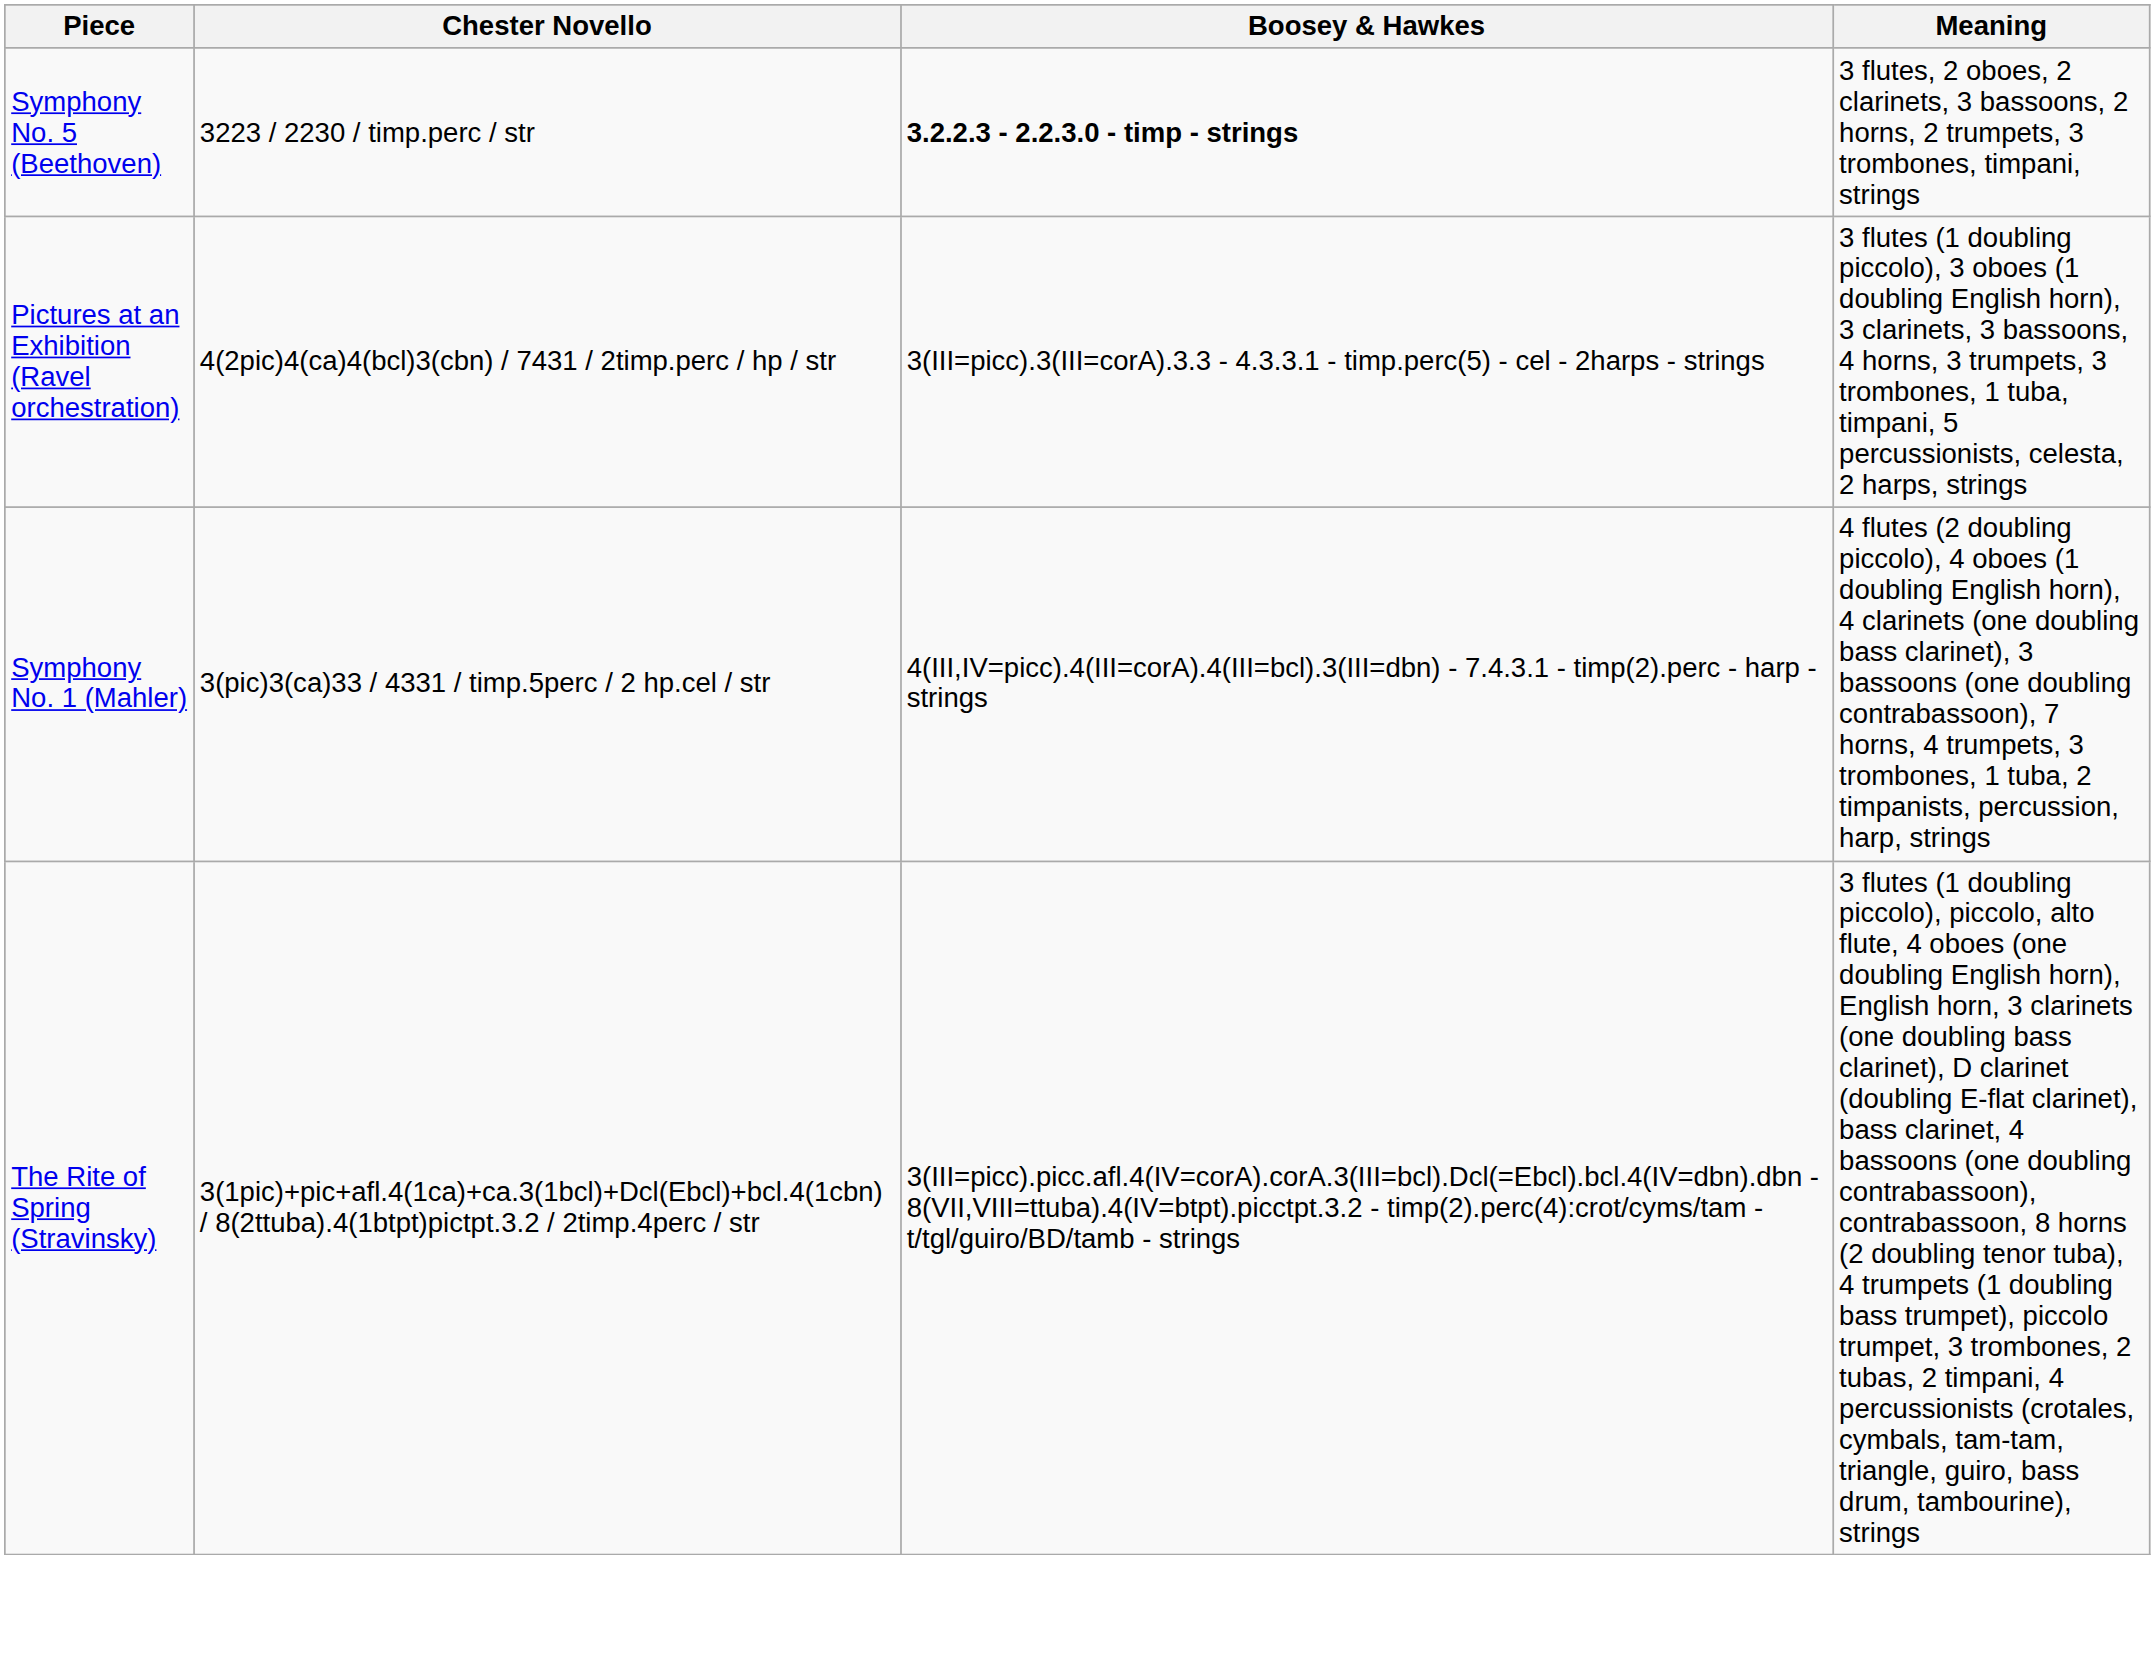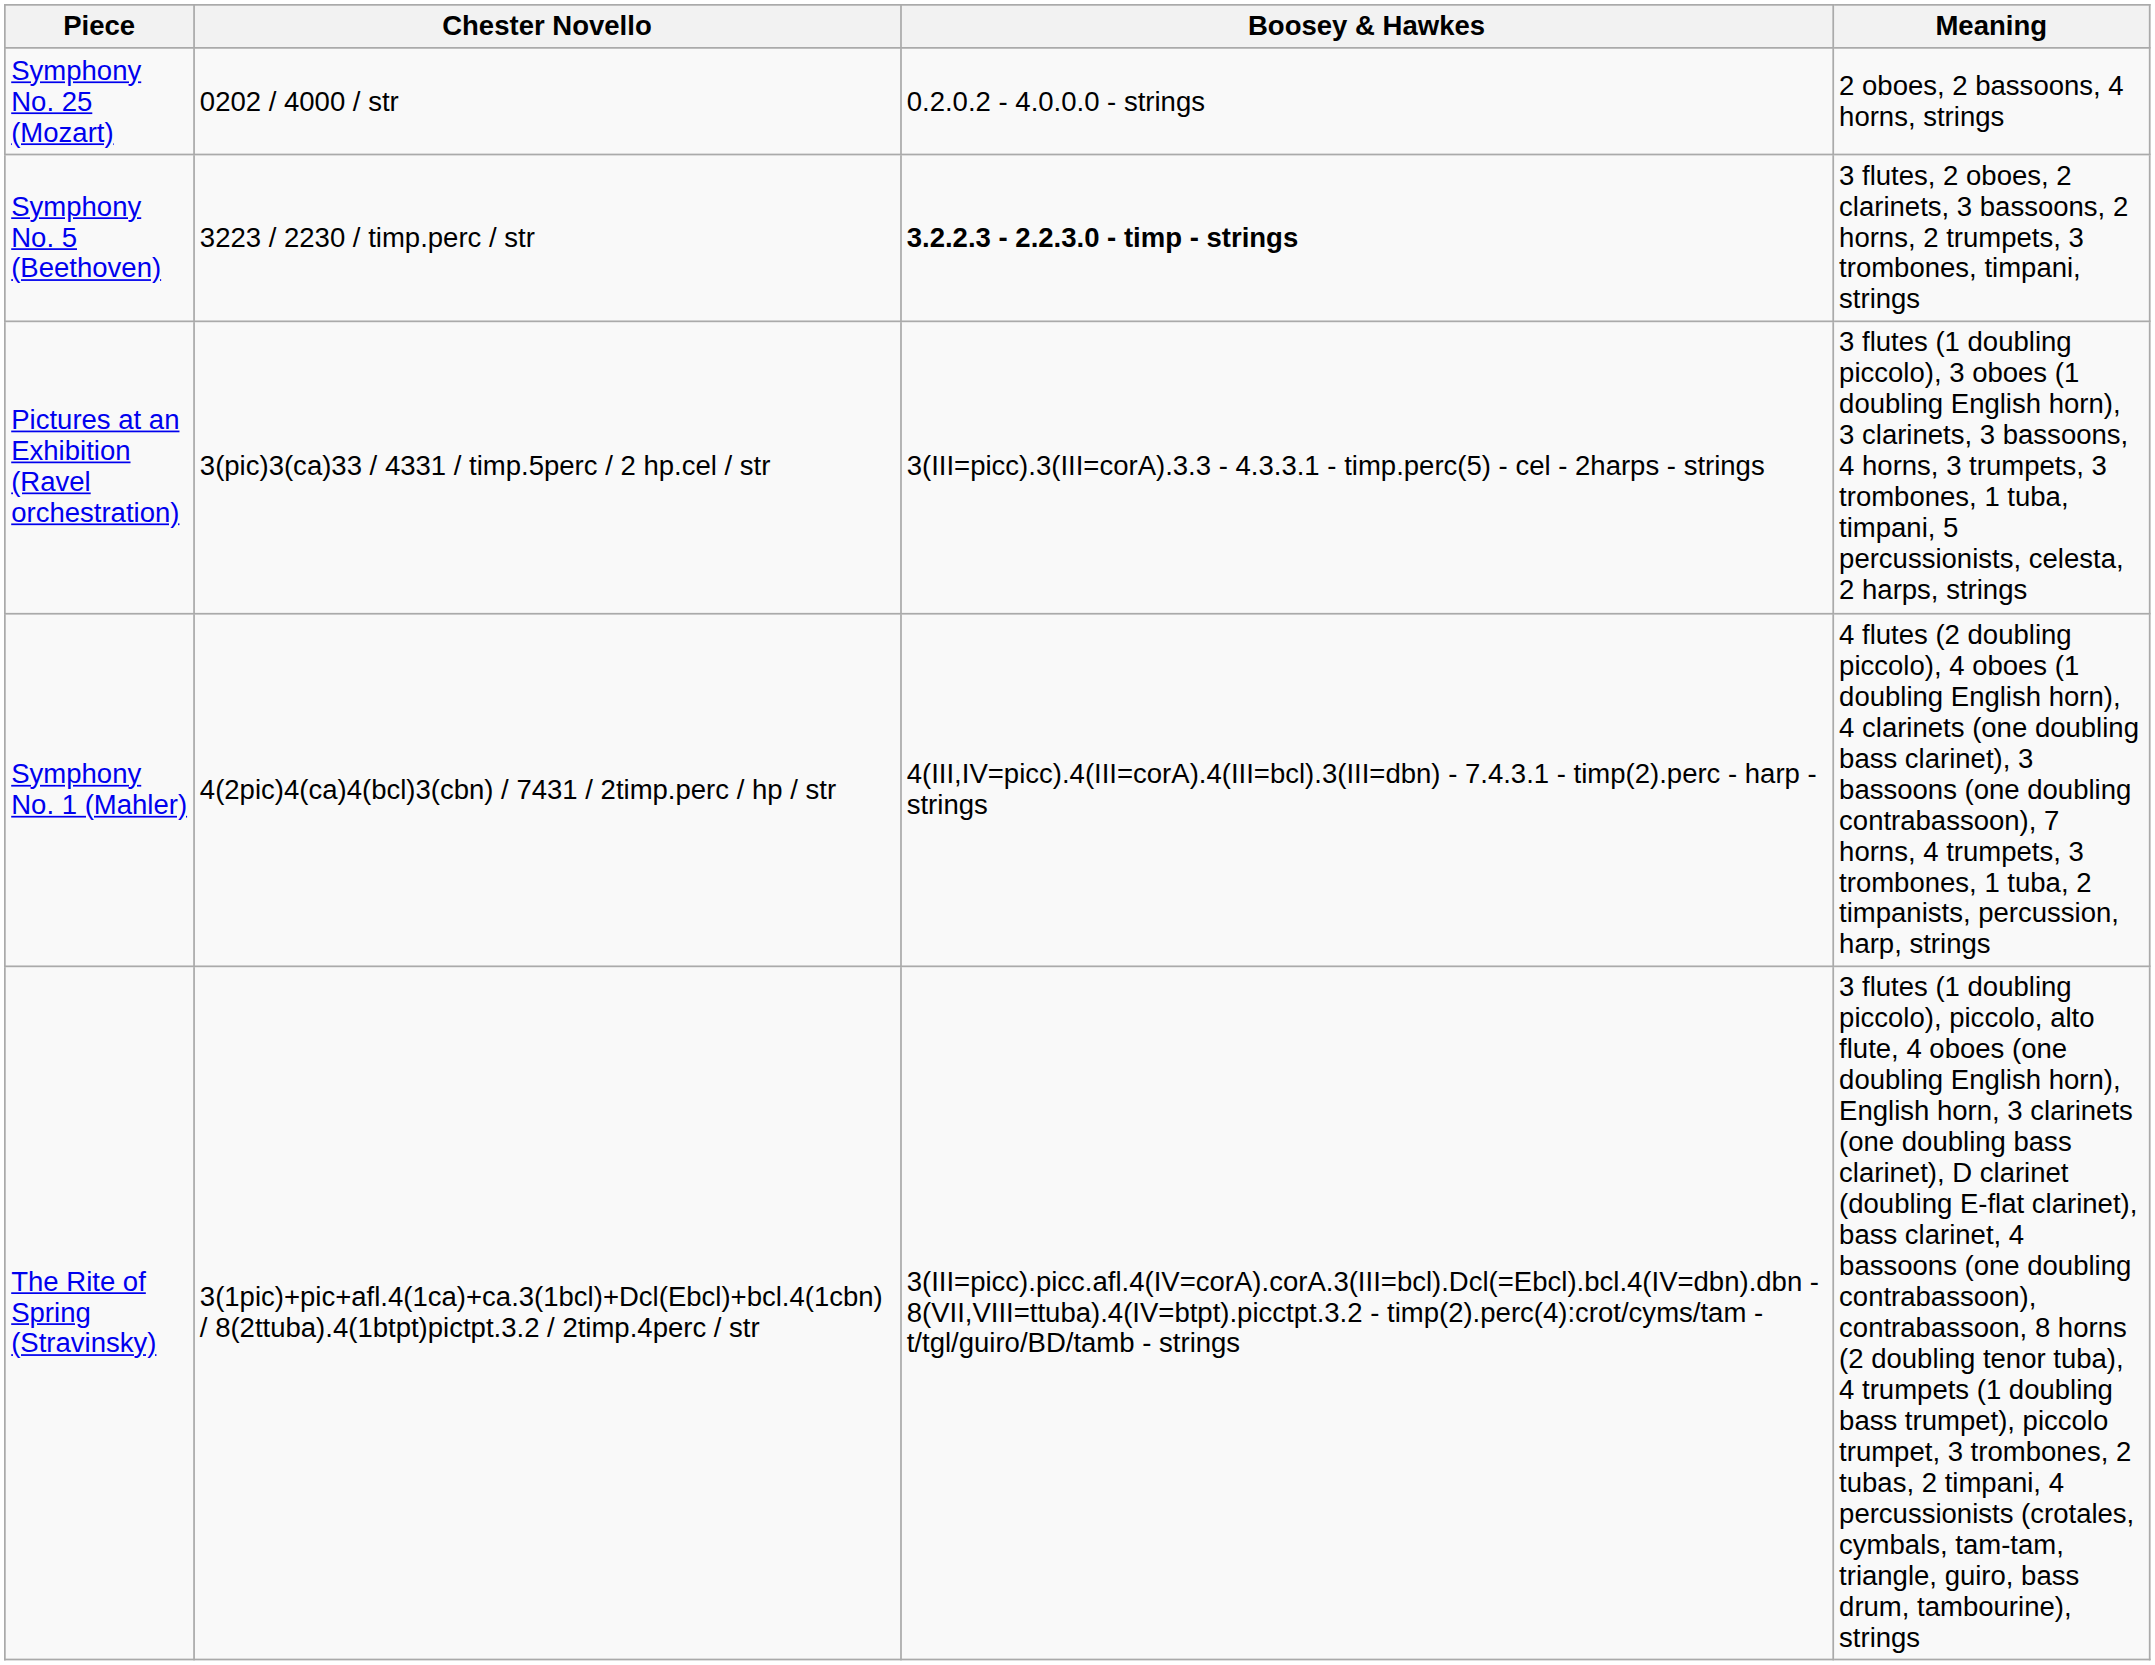+ row: Symphony No. 25 (Mozart) | 0202 / 4000 / str | 0.2.0.2 - 4.0.0.0 - strings | 2 oboes, 2 bassoons, 4 horns, strings
Pictures at an Exhibition (Ravel orchestration) | Chester Novello: 4(2pic)4(ca)4(bcl)3(cbn) / 7431 / 2timp.perc / hp / str -> 3(pic)3(ca)33 / 4331 / timp.5perc / 2 hp.cel / str
Symphony No. 1 (Mahler) | Chester Novello: 3(pic)3(ca)33 / 4331 / timp.5perc / 2 hp.cel / str -> 4(2pic)4(ca)4(bcl)3(cbn) / 7431 / 2timp.perc / hp / str
